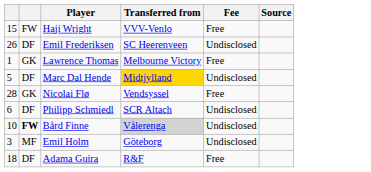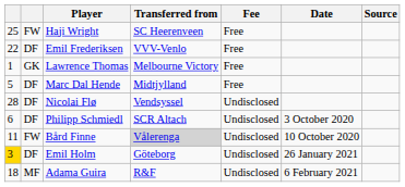+ column: Date | 3 October 2020 | 10 October 2020 | 26 January 2021 | 6 February 2021
Haji Wright | column 1: 15 -> 25
Haji Wright | Transferred from: VVV-Venlo -> SC Heerenveen
Emil Frederiksen | column 1: 26 -> 22
Emil Frederiksen | Transferred from: SC Heerenveen -> VVV-Venlo
Emil Frederiksen | Fee: Undisclosed -> Free
Marc Dal Hende | Transferred from: gold background -> no background
Marc Dal Hende | Fee: Undisclosed -> Free
Nicolai Flø | column 2: GK -> DF
Nicolai Flø | Fee: Free -> Undisclosed
Bård Finne | column 1: 10 -> 11
Bård Finne | column 2: bold -> normal
Emil Holm | column 1: no background -> gold background
Emil Holm | column 2: MF -> DF
Adama Guira | column 2: DF -> MF
Adama Guira | Fee: Free -> Undisclosed
